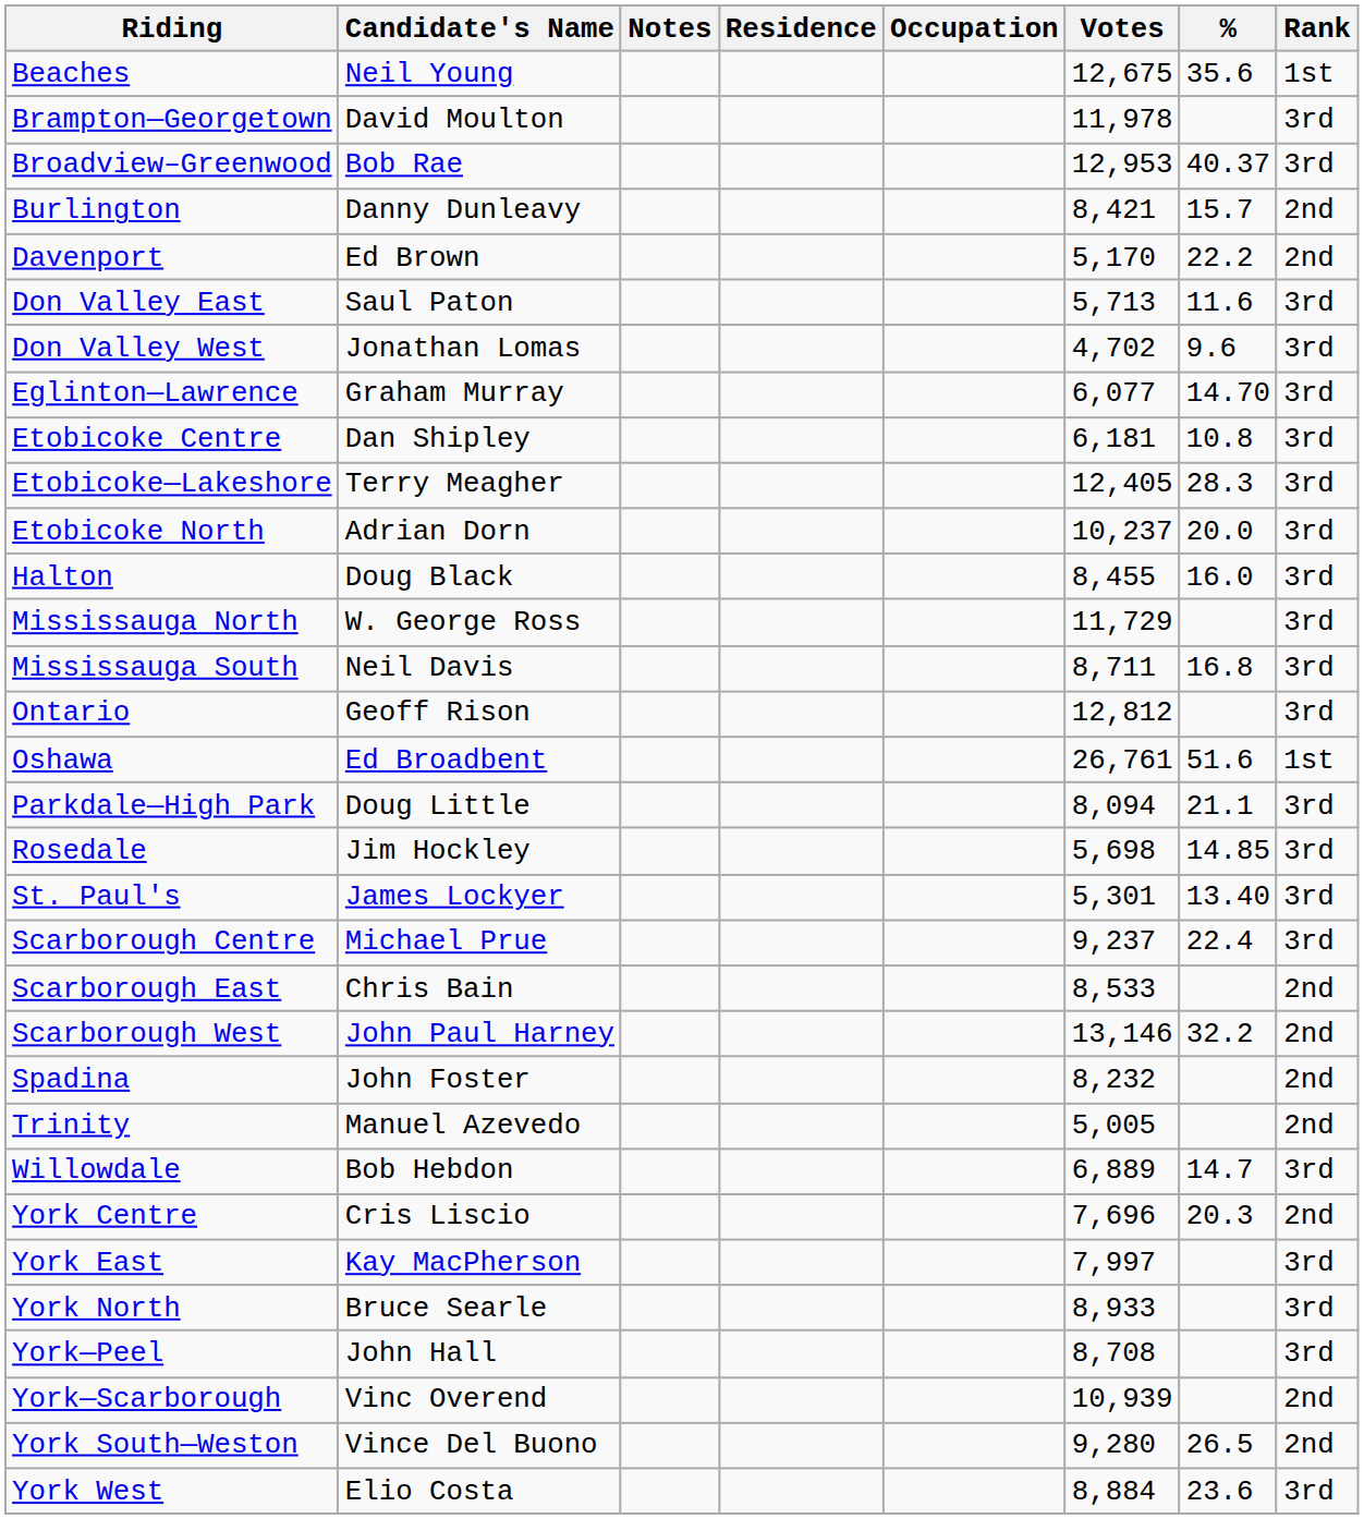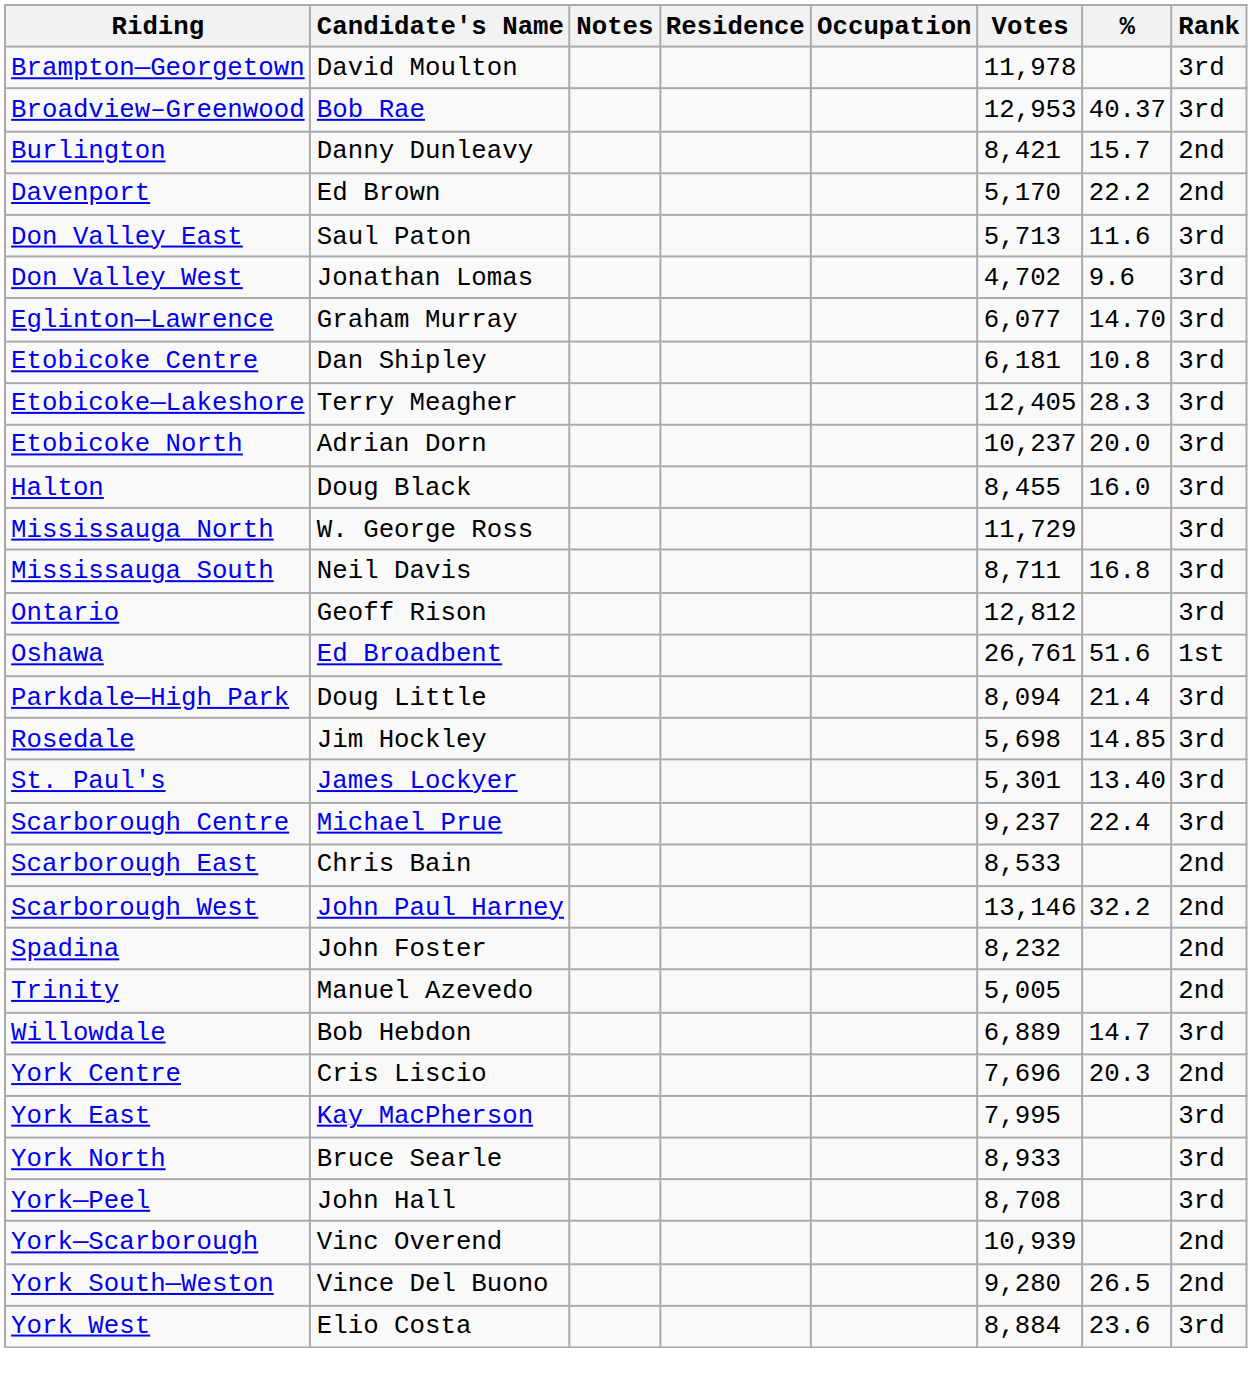- row: Beaches | Neil Young | 12,675 | 35.6 | 1st
Parkdale—High Park | %: 21.1 -> 21.4
York East | Votes: 7,997 -> 7,995
